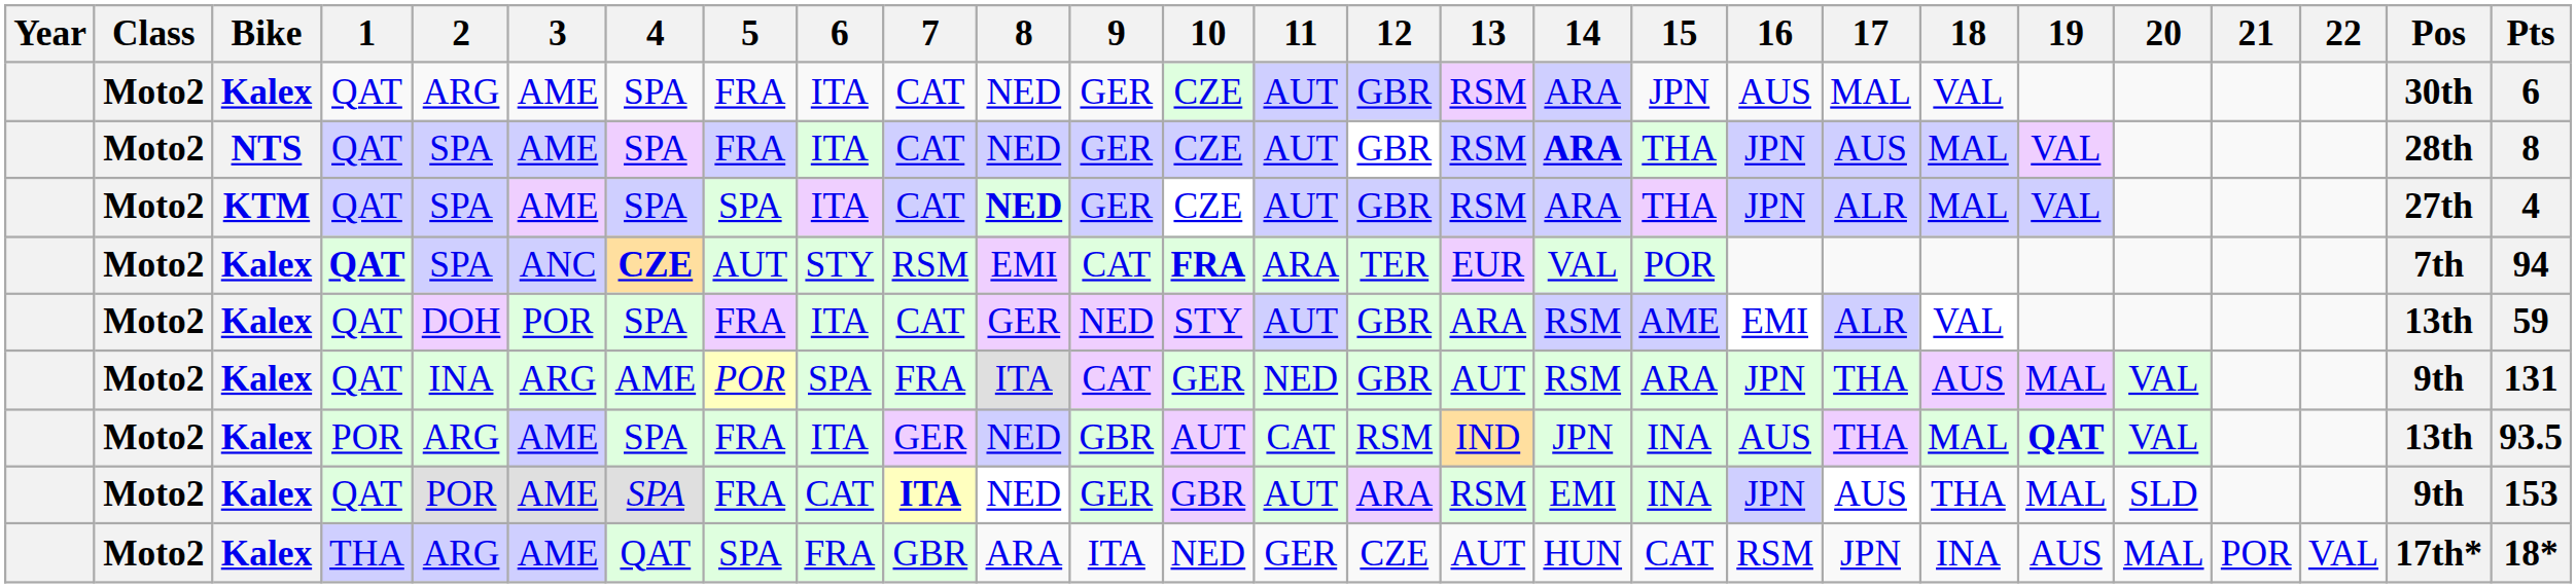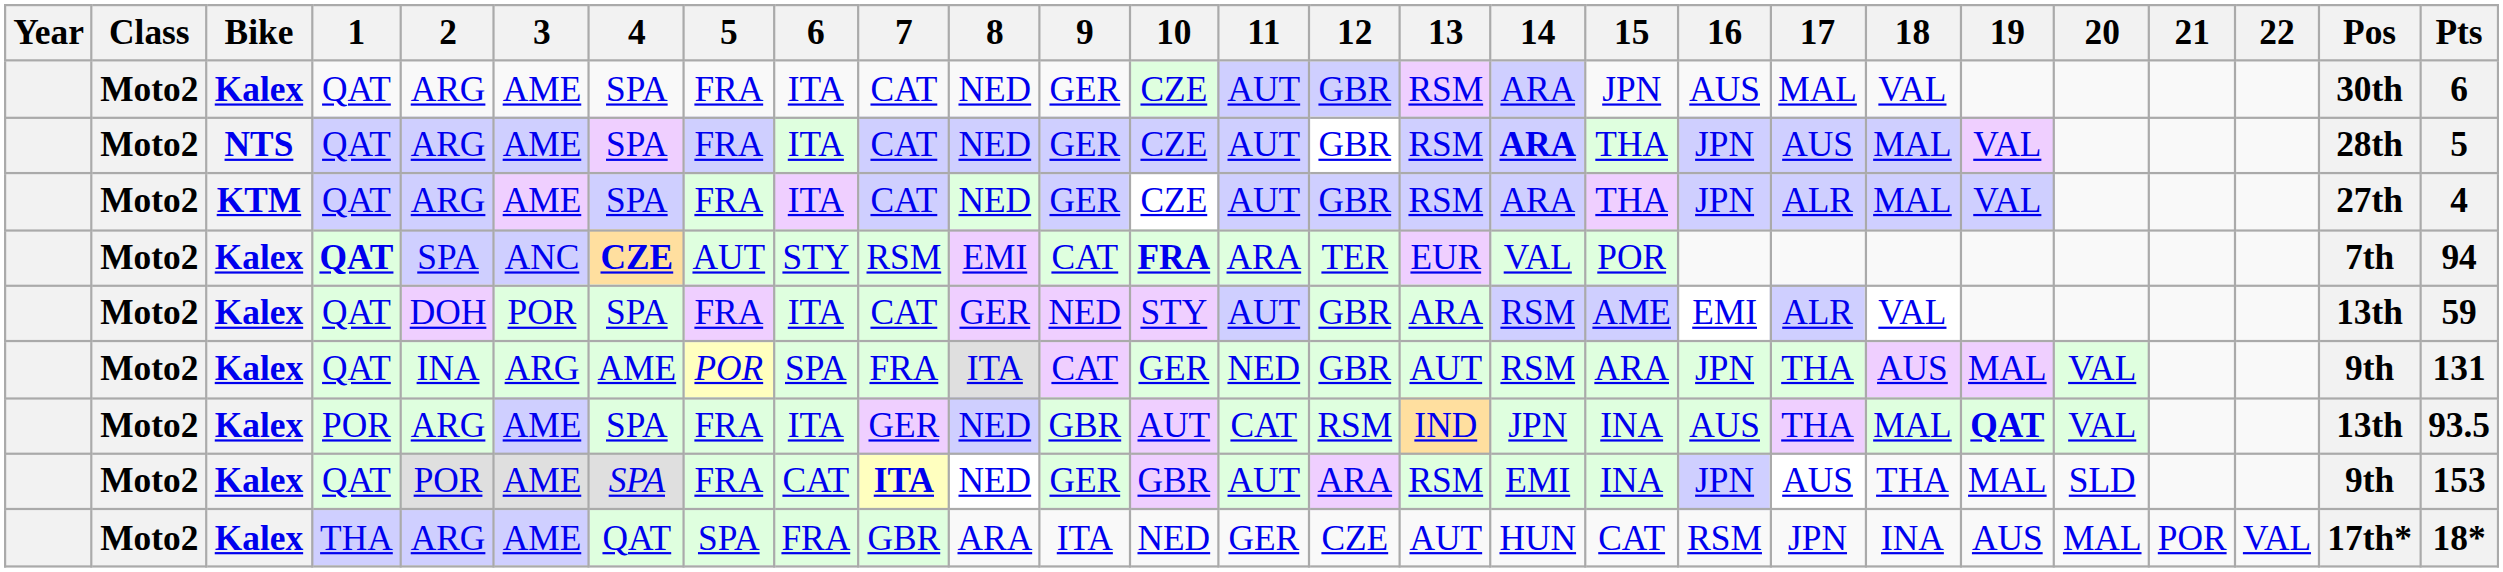NTS | 2: SPA -> ARG
NTS | Pts: 8 -> 5
KTM | 2: SPA -> ARG
KTM | 5: SPA -> FRA
KTM | 8: bold -> normal
